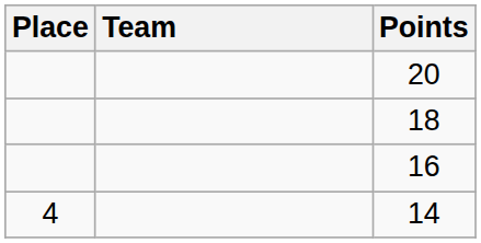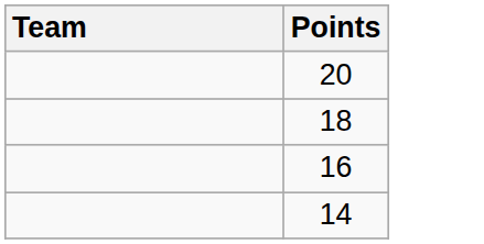- column: Place | 4
